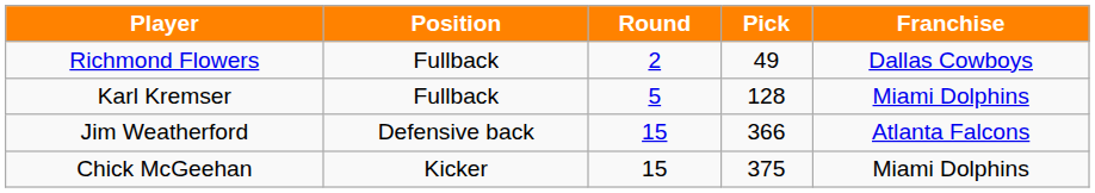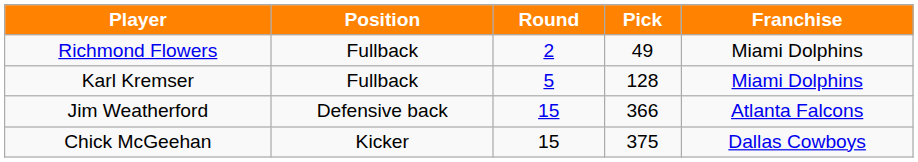Richmond Flowers | Franchise: Dallas Cowboys -> Miami Dolphins
Chick McGeehan | Franchise: Miami Dolphins -> Dallas Cowboys
